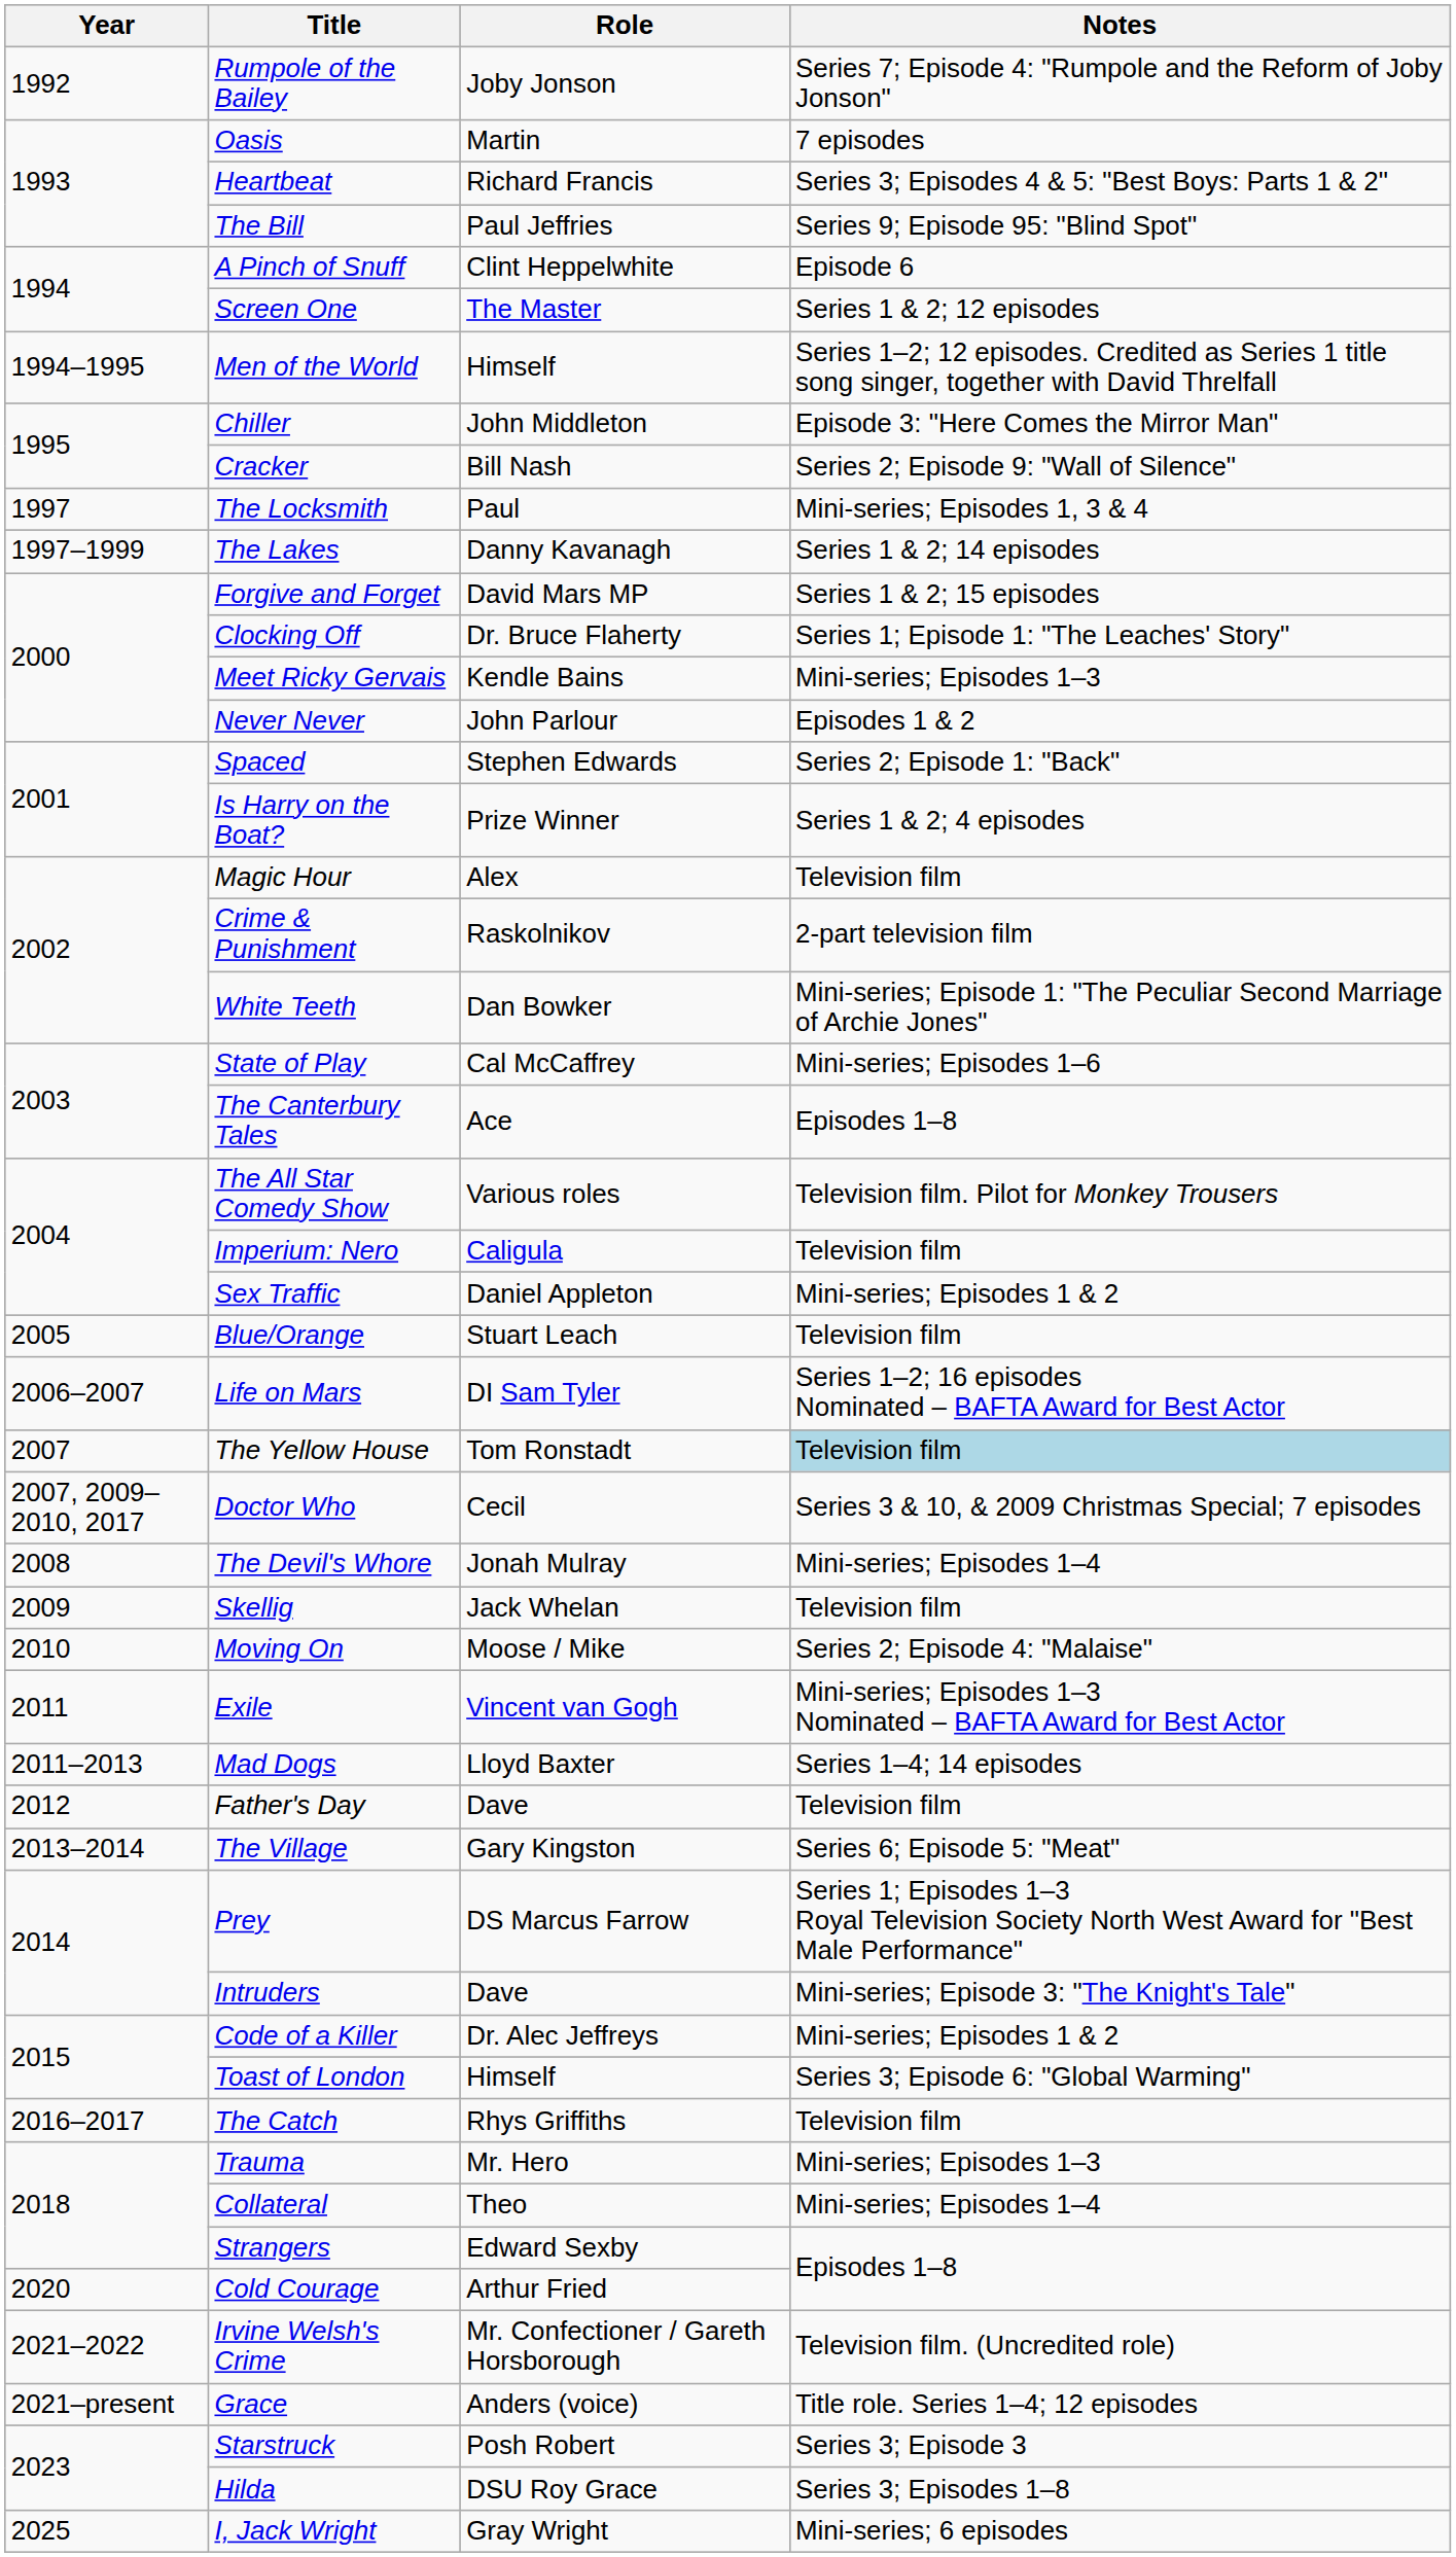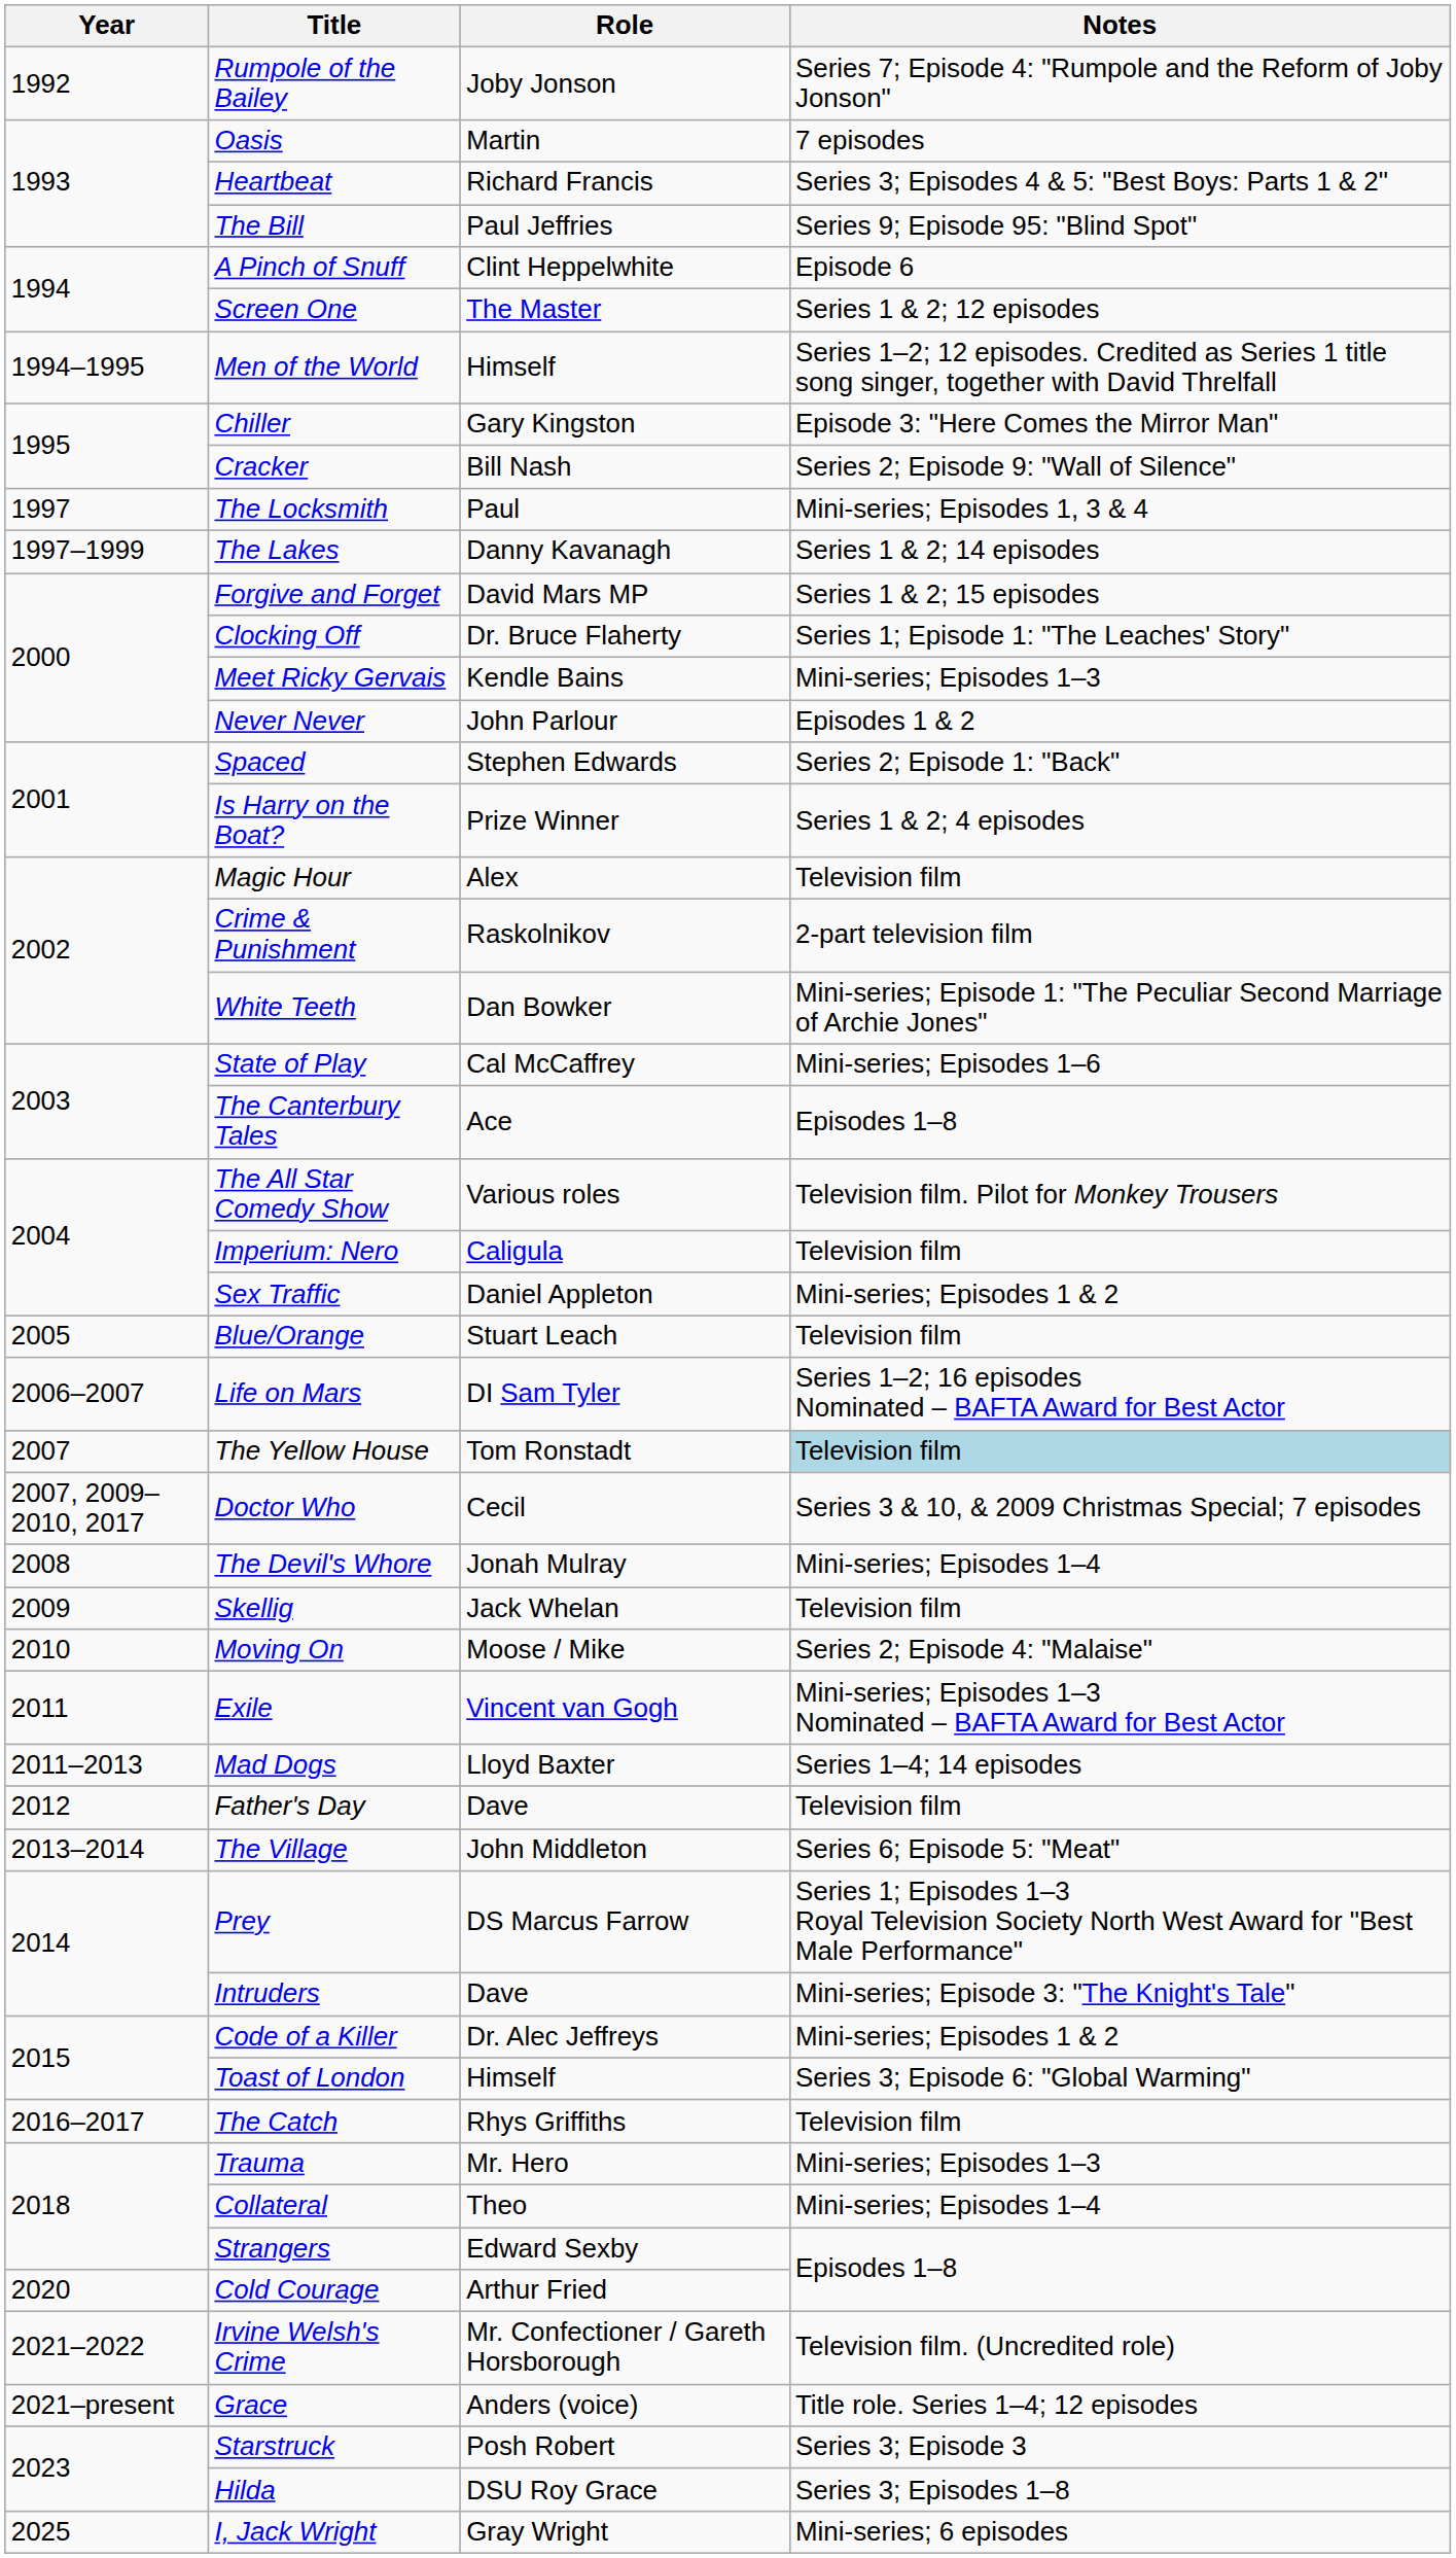Chiller | Role: John Middleton -> Gary Kingston
The Village | Role: Gary Kingston -> John Middleton
